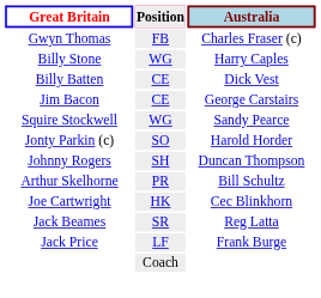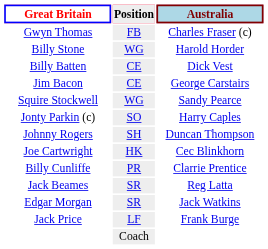Billy Stone | Australia: Harry Caples -> Harold Horder
Jonty Parkin (c) | Australia: Harold Horder -> Harry Caples
- row: Arthur Skelhorne | PR | Bill Schultz
+ row: Billy Cunliffe | PR | Clarrie Prentice
+ row: Edgar Morgan | SR | Jack Watkins
